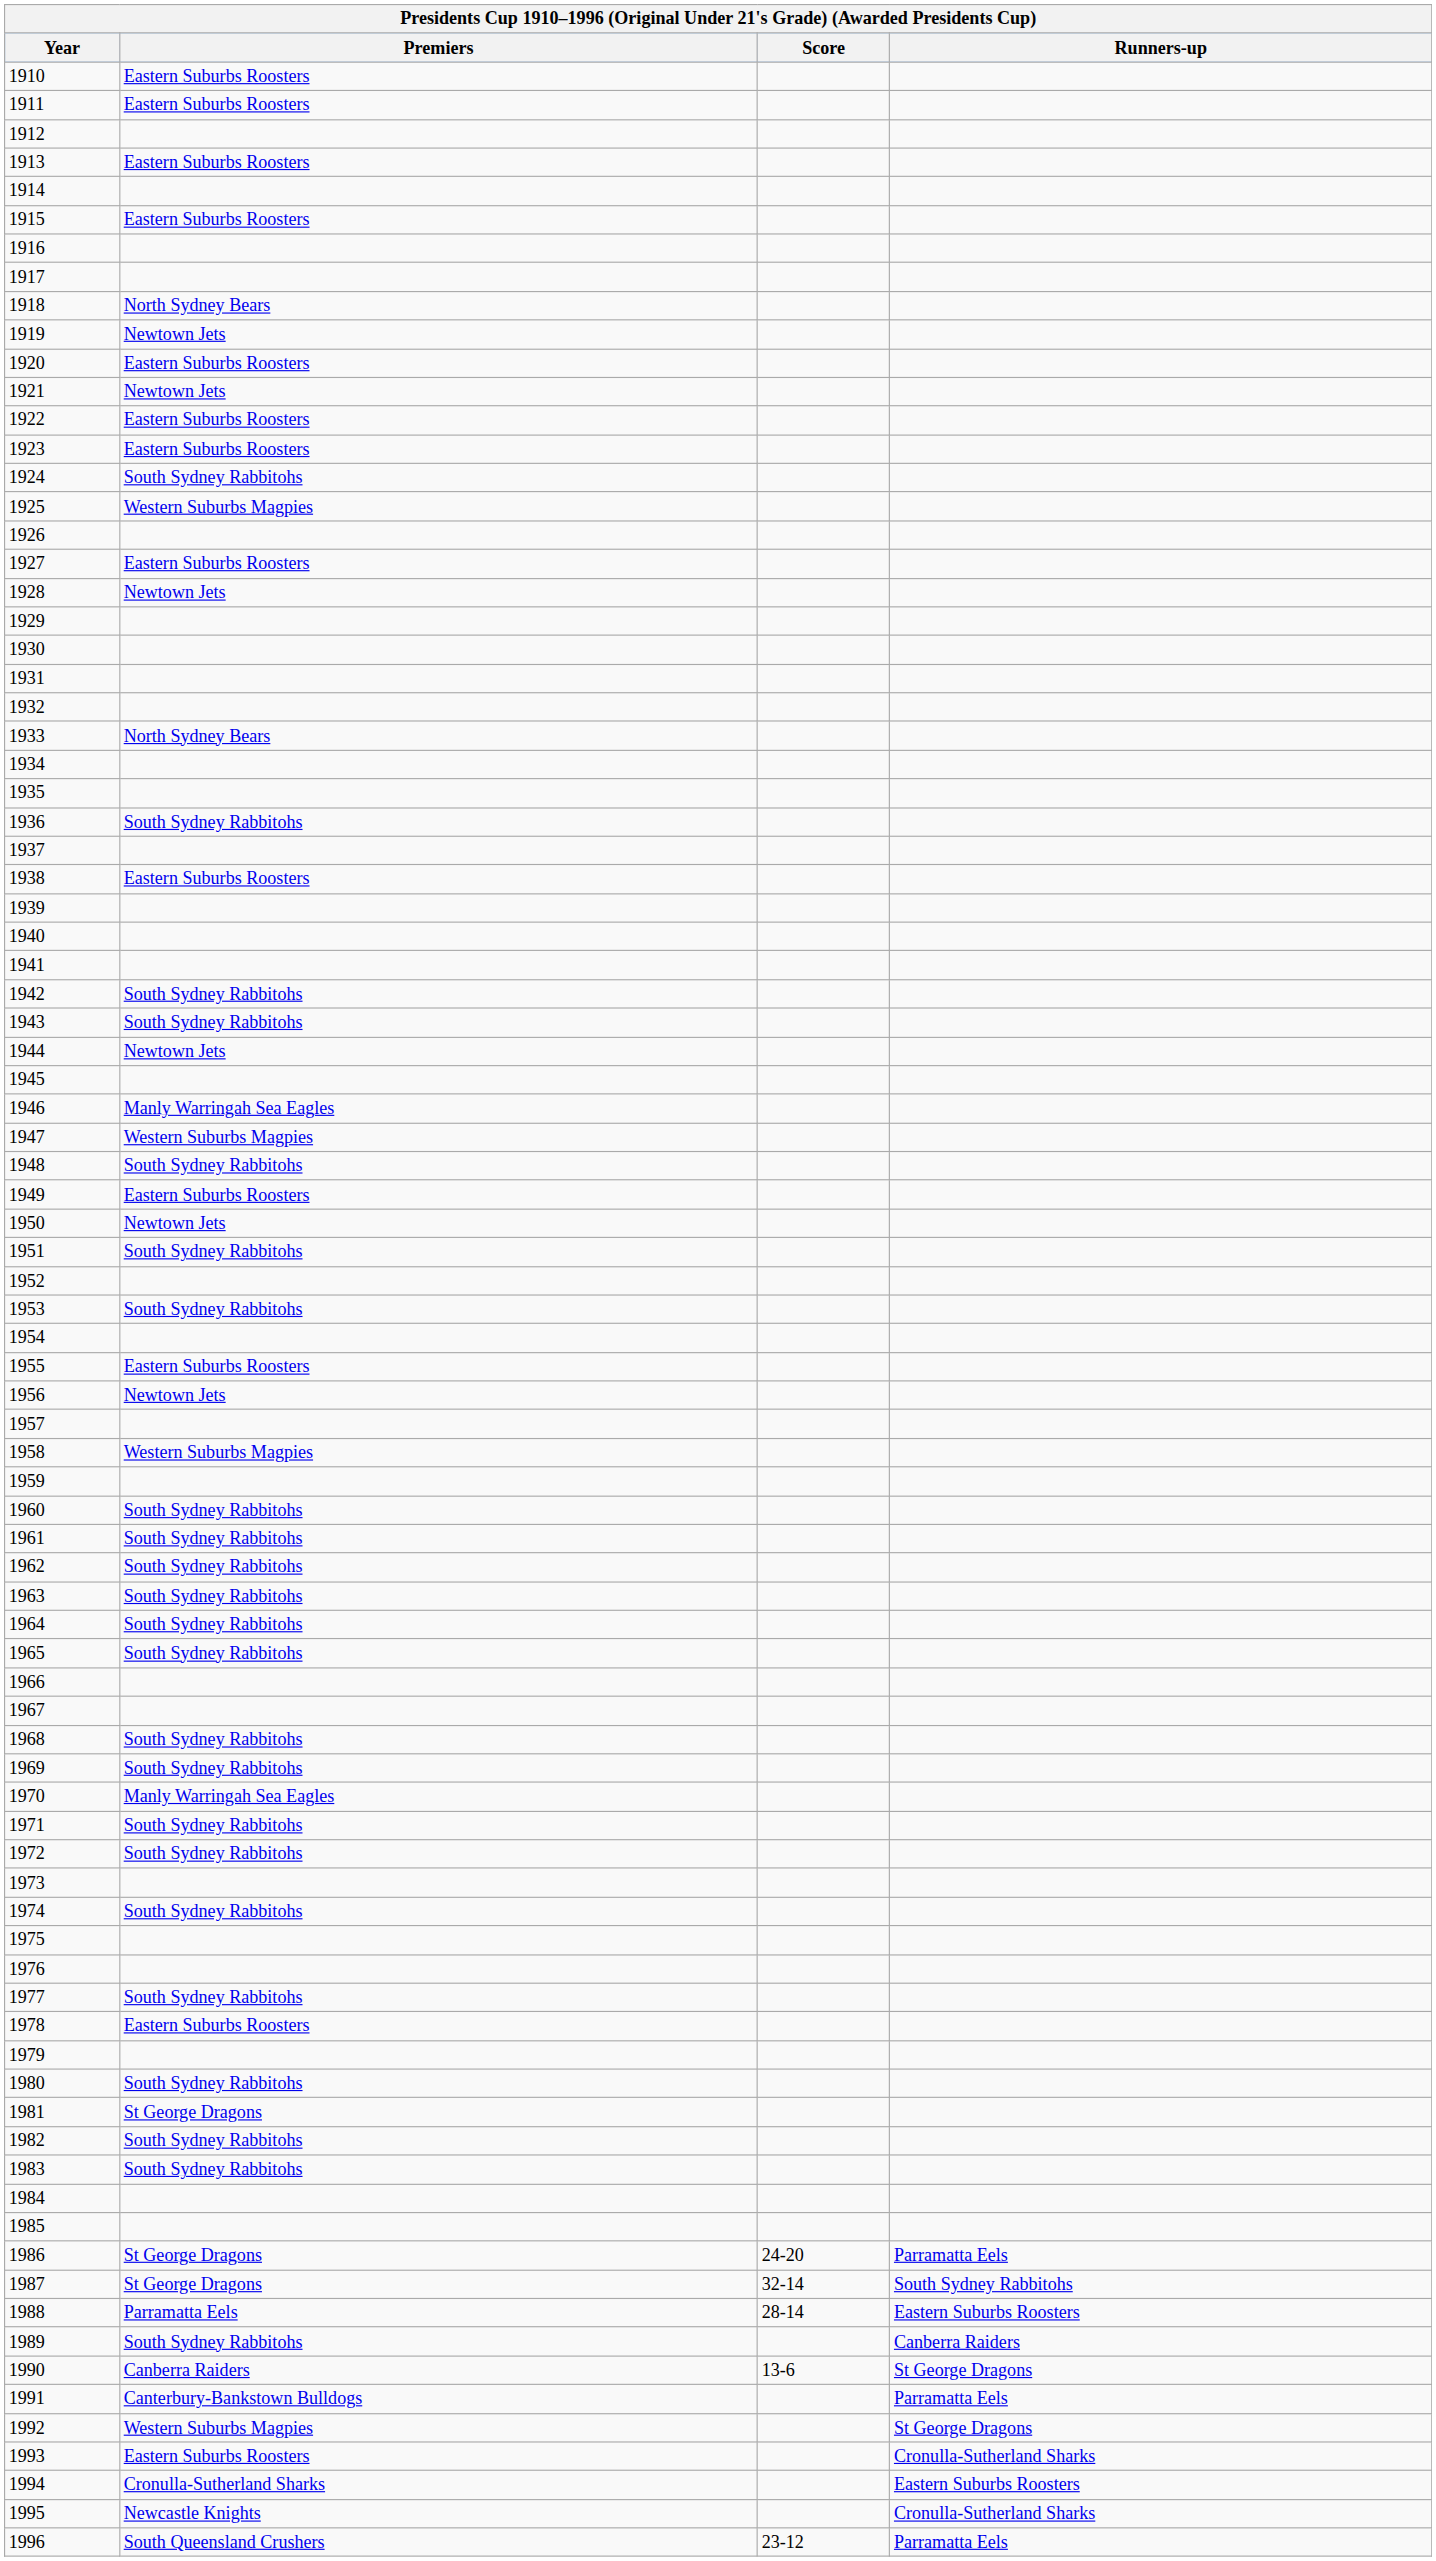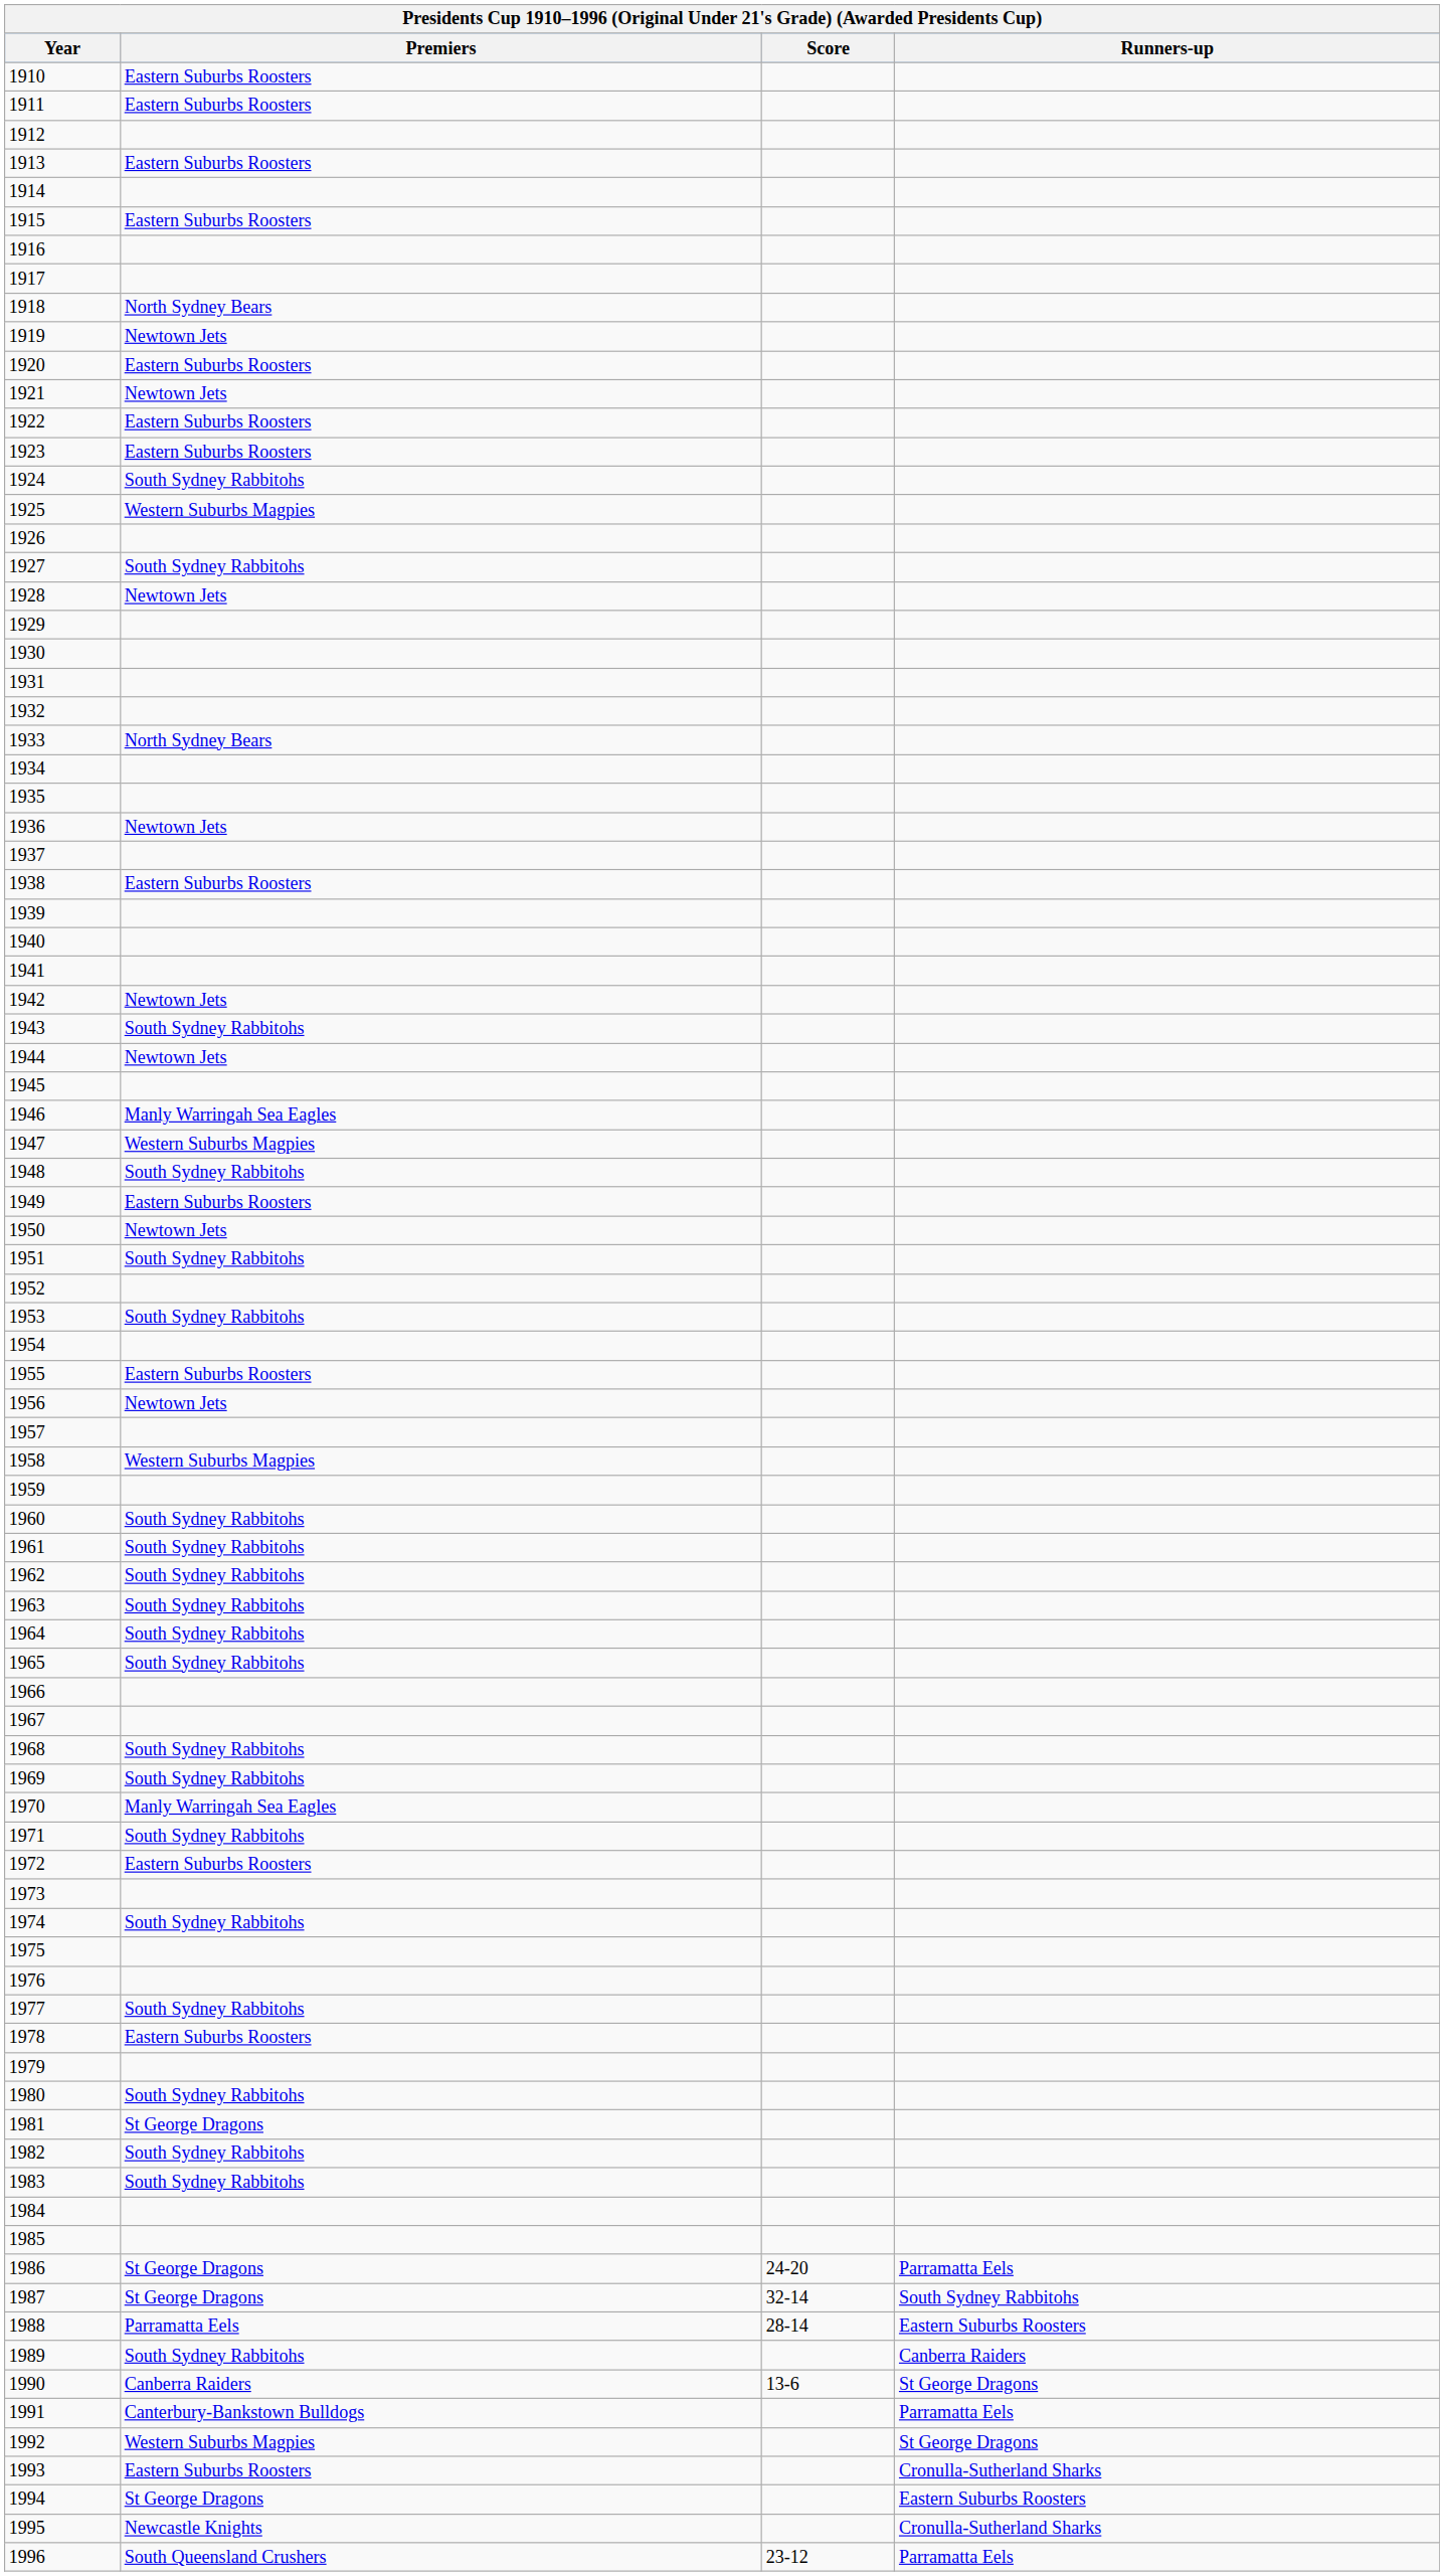1927 | Premiers: Eastern Suburbs Roosters -> South Sydney Rabbitohs
1936 | Premiers: South Sydney Rabbitohs -> Newtown Jets
1942 | Premiers: South Sydney Rabbitohs -> Newtown Jets
1972 | Premiers: South Sydney Rabbitohs -> Eastern Suburbs Roosters
1994 | Premiers: Cronulla-Sutherland Sharks -> St George Dragons
